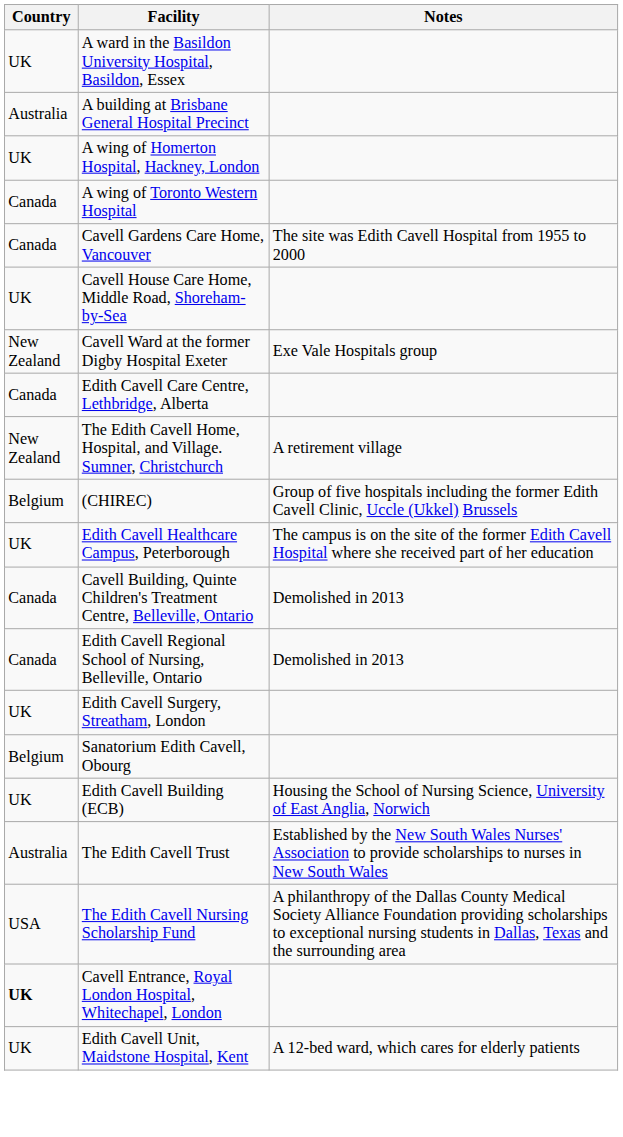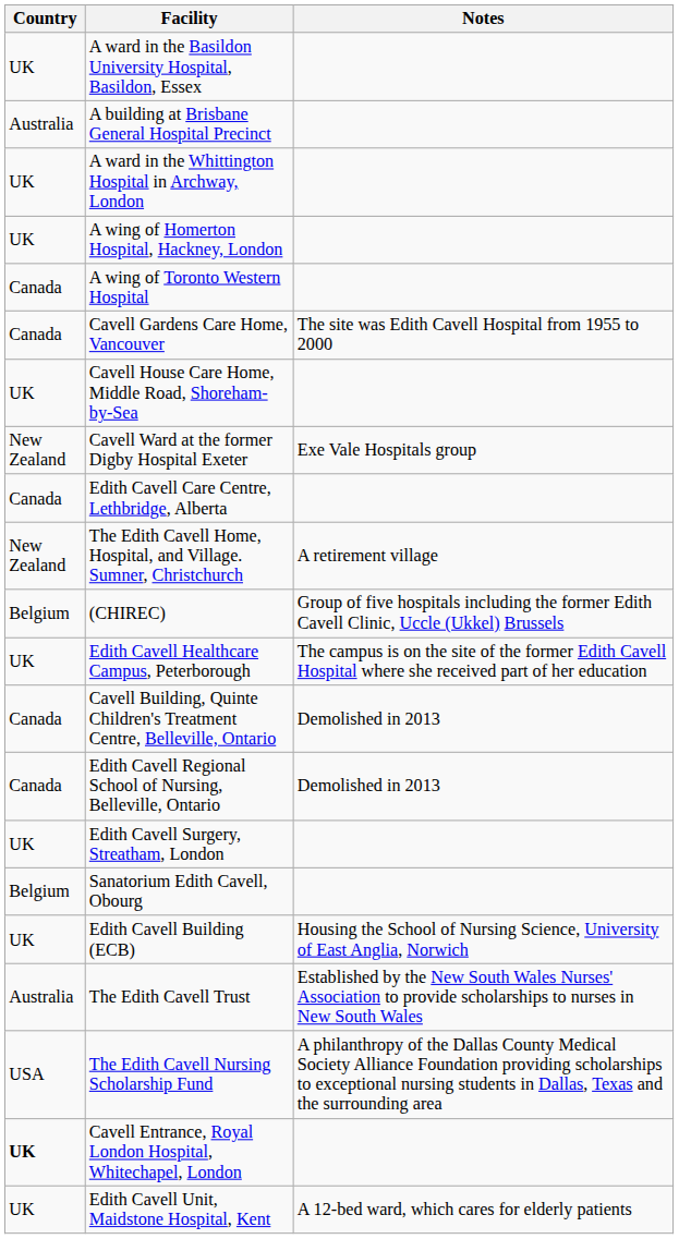+ row: UK | A ward in the Whittington Hospital in Archway, London
